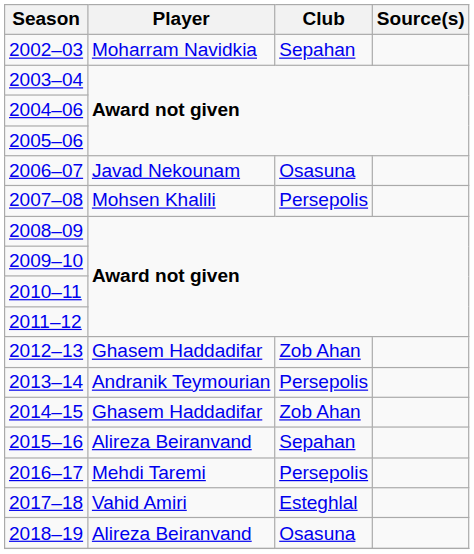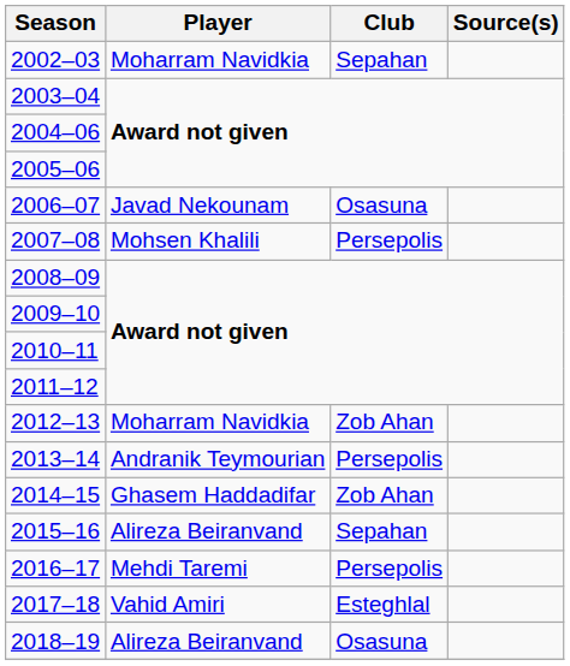2012–13 | Player: Ghasem Haddadifar -> Moharram Navidkia
